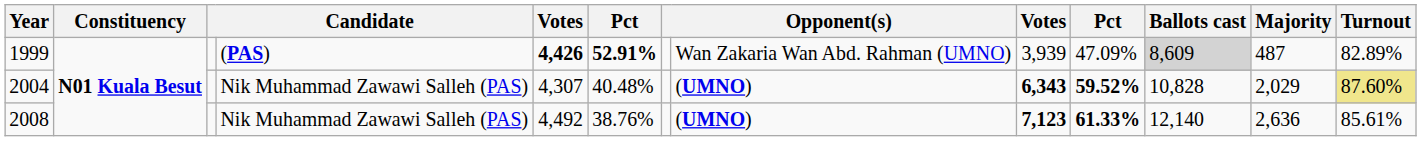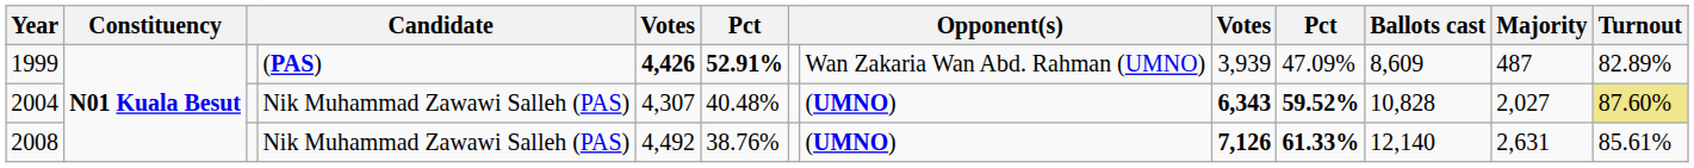1999 | Ballots cast: lightgrey background -> no background
2004 | Majority: 2,029 -> 2,027
2008 | column 9: 7,123 -> 7,126
2008 | Majority: 2,636 -> 2,631
